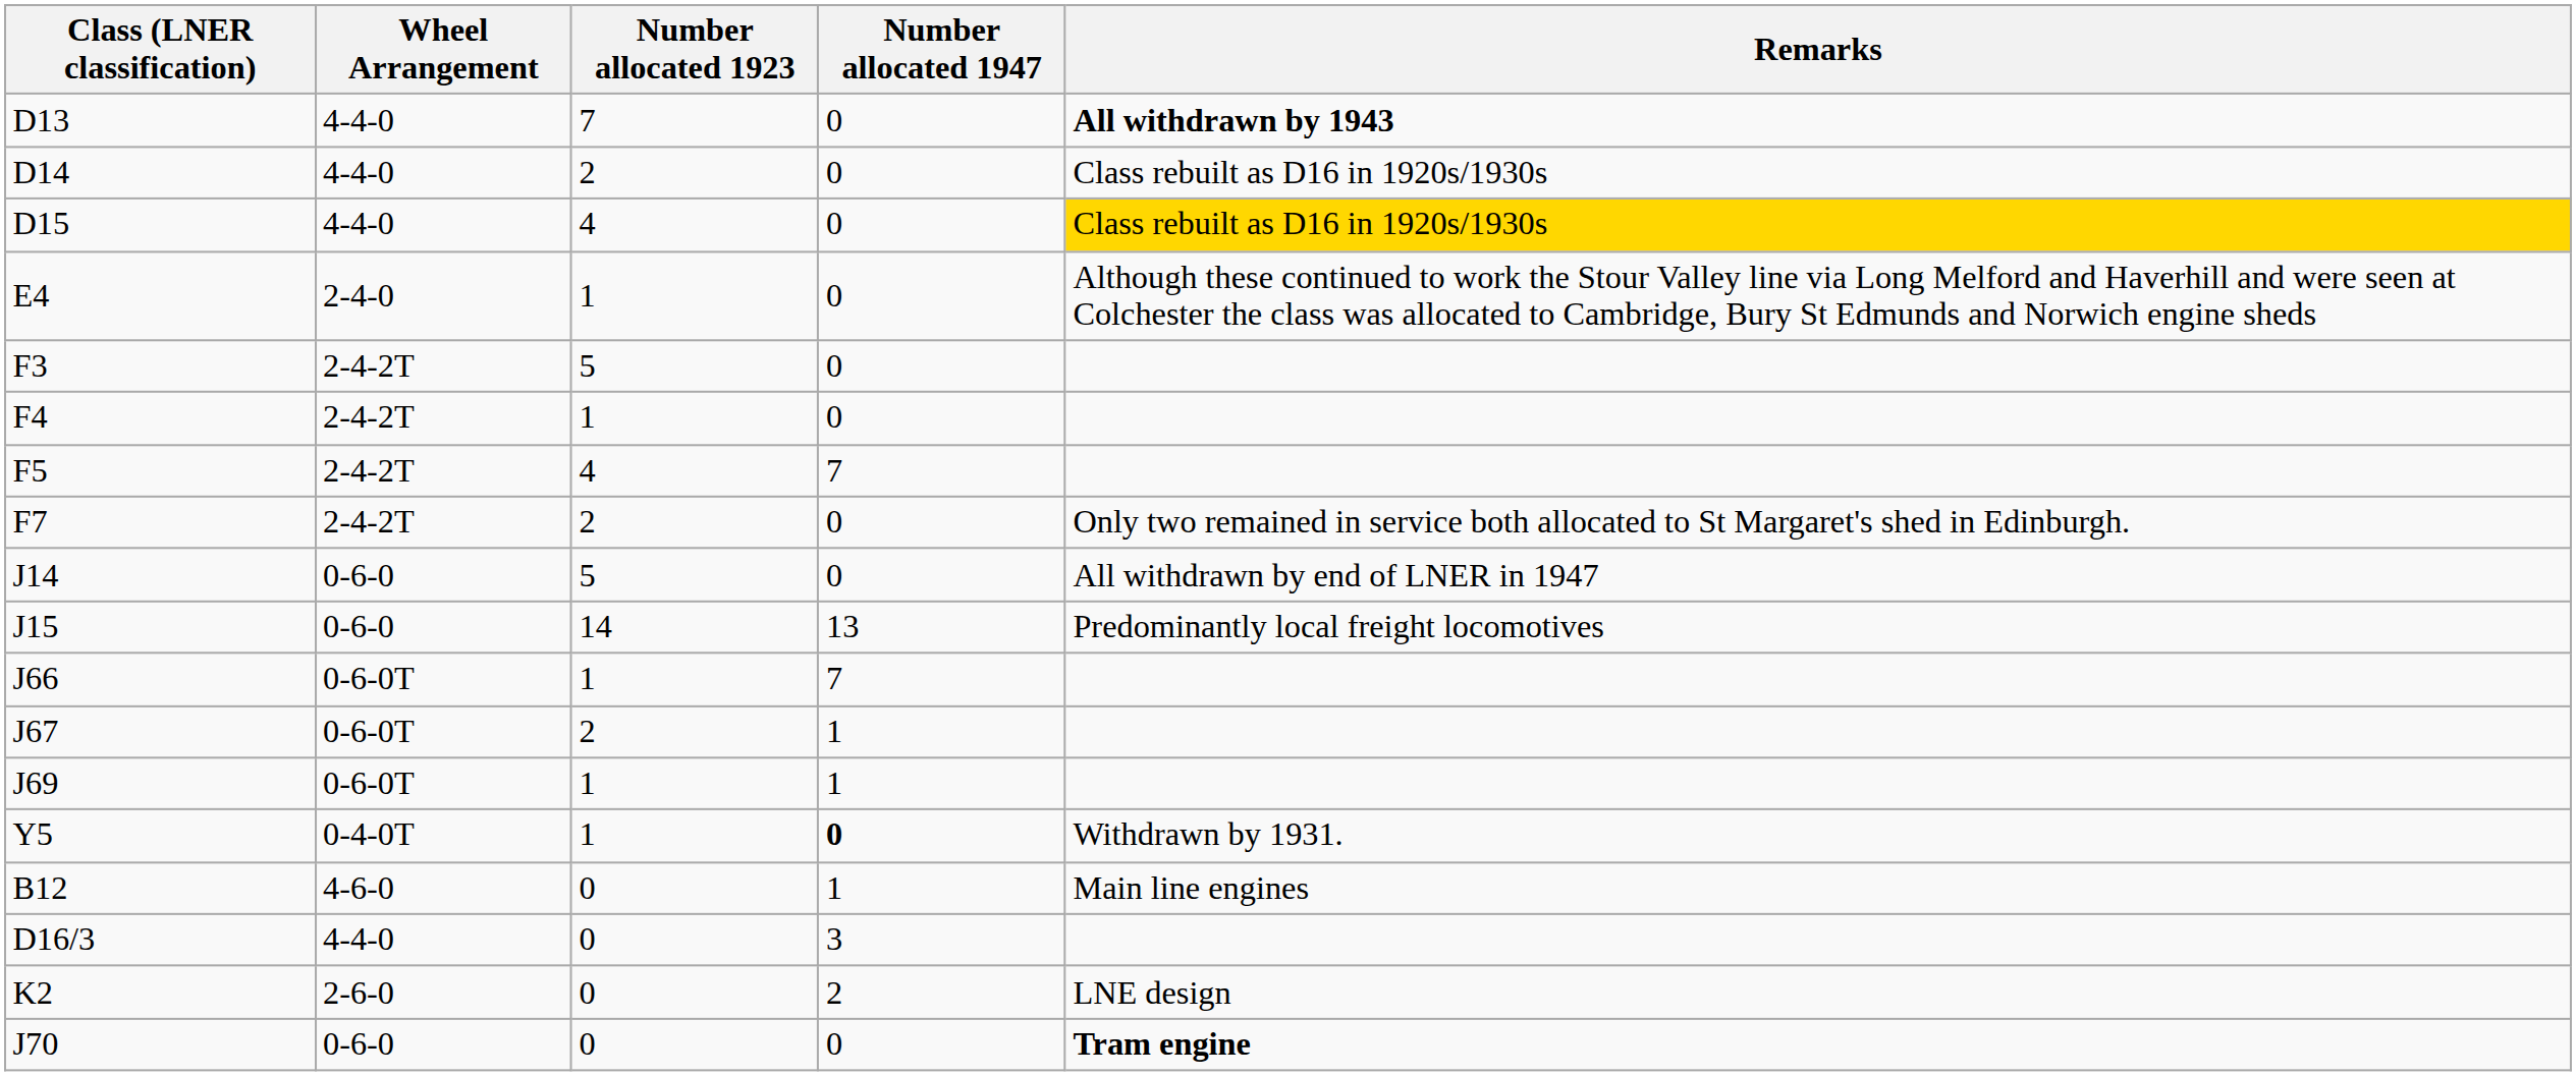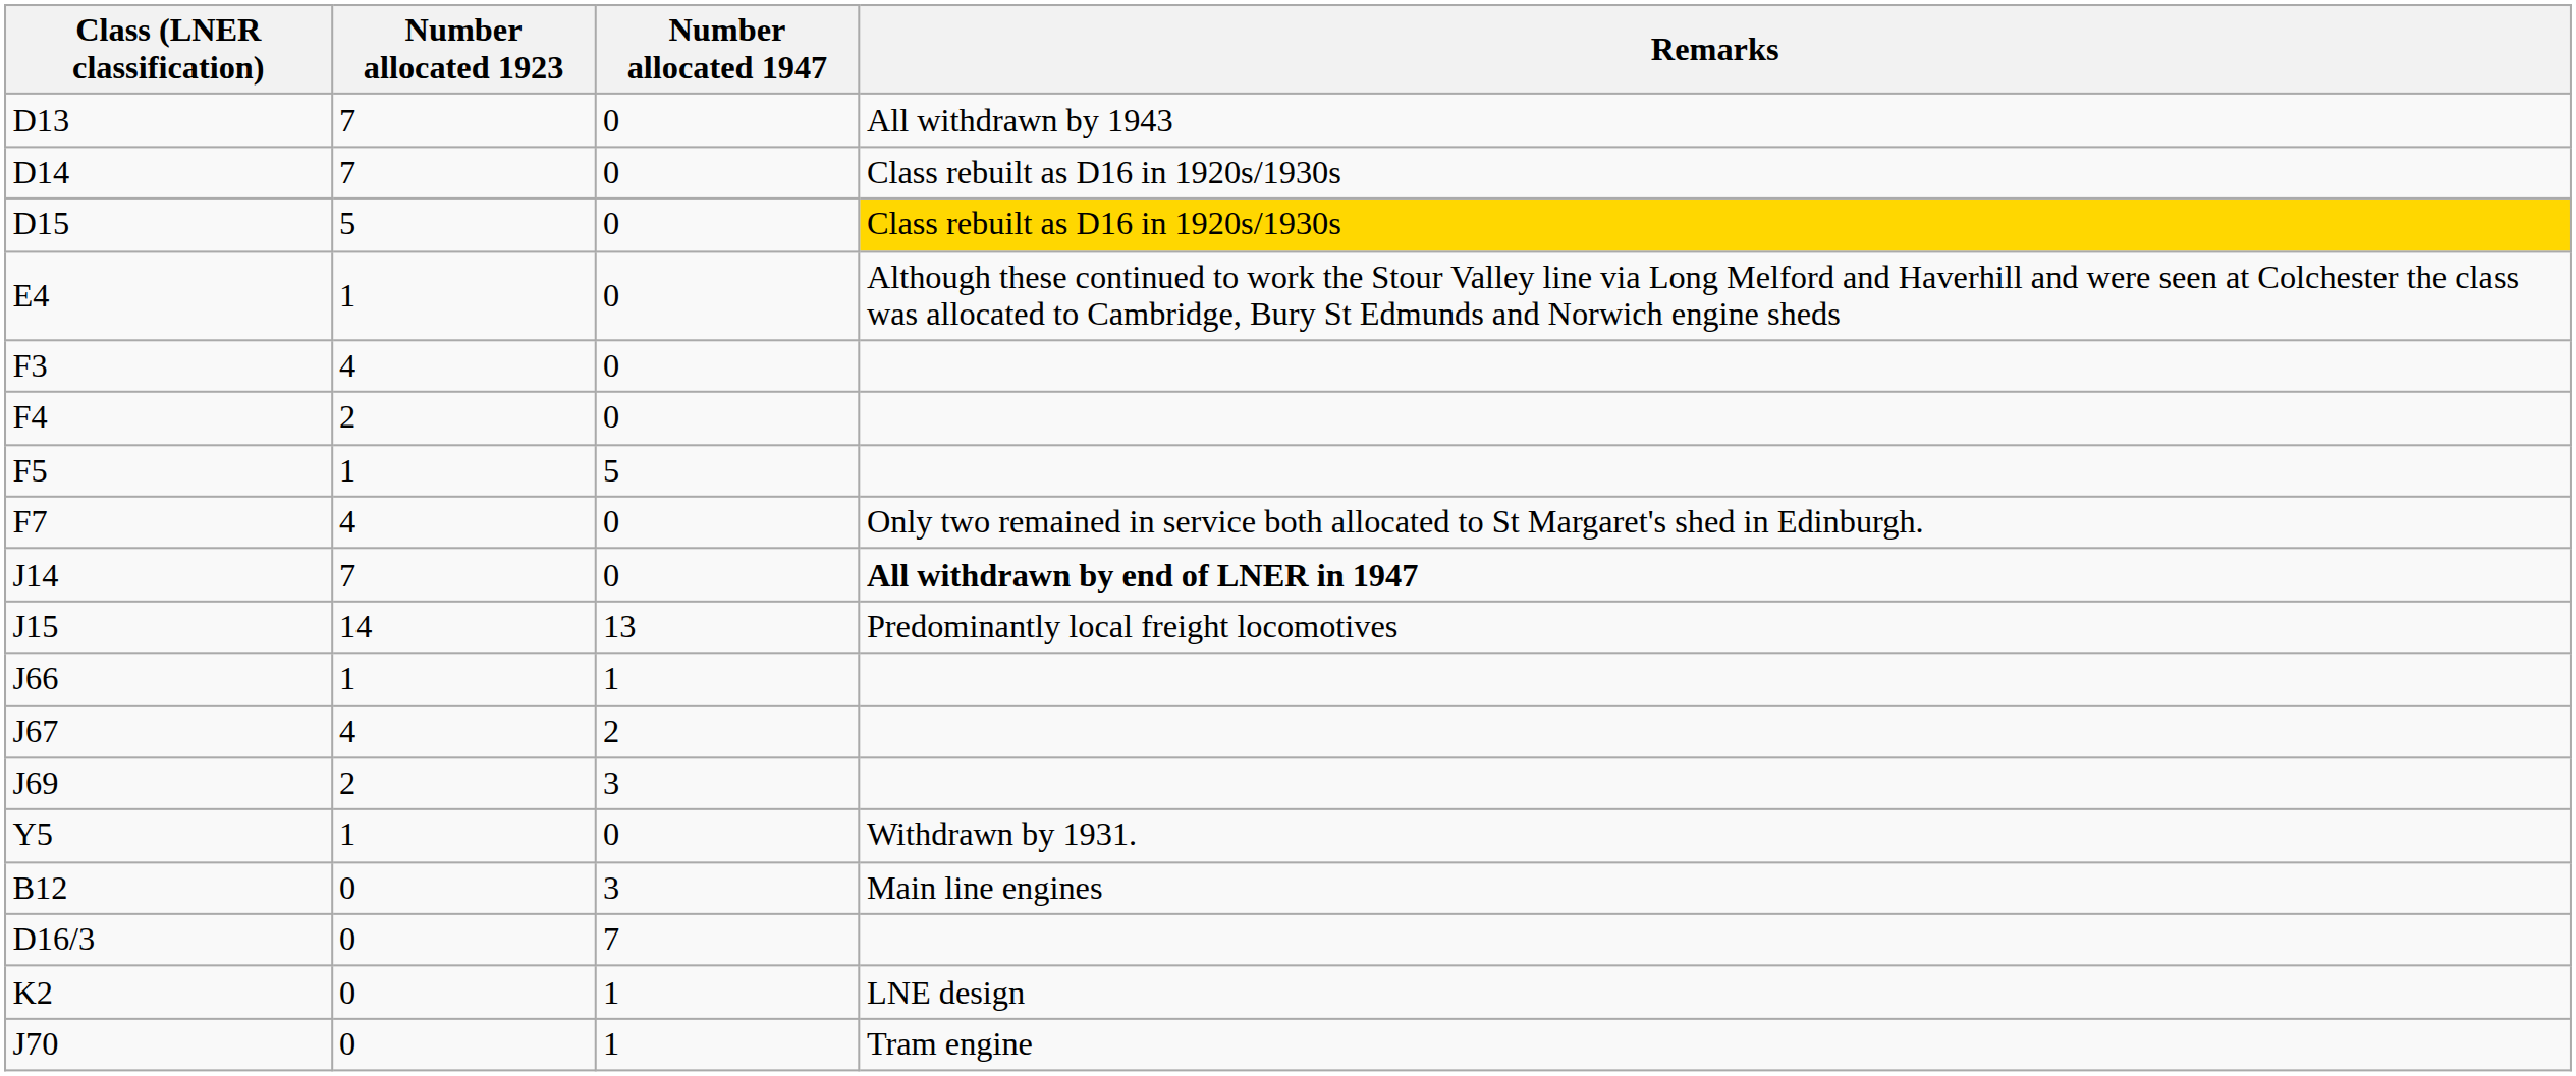- column: Wheel Arrangement | 4-4-0 | 4-4-0 | 4-4-0 | 2-4-0 | 2-4-2T | 2-4-2T | 2-4-2T | 2-4-2T | 0-6-0 | 0-6-0 | 0-6-0T | 0-6-0T | 0-6-0T | 0-4-0T | 4-6-0 | 4-4-0 | 2-6-0 | 0-6-0
D13 | Remarks: bold -> normal
D14 | Number allocated 1923: 2 -> 7
D15 | Number allocated 1923: 4 -> 5
F3 | Number allocated 1923: 5 -> 4
F4 | Number allocated 1923: 1 -> 2
F5 | Number allocated 1923: 4 -> 1
F5 | Number allocated 1947: 7 -> 5
F7 | Number allocated 1923: 2 -> 4
J14 | Number allocated 1923: 5 -> 7
J14 | Remarks: normal -> bold
J66 | Number allocated 1947: 7 -> 1
J67 | Number allocated 1923: 2 -> 4
J67 | Number allocated 1947: 1 -> 2
J69 | Number allocated 1923: 1 -> 2
J69 | Number allocated 1947: 1 -> 3
Y5 | Number allocated 1947: bold -> normal
B12 | Number allocated 1947: 1 -> 3
D16/3 | Number allocated 1947: 3 -> 7
K2 | Number allocated 1947: 2 -> 1
J70 | Number allocated 1947: 0 -> 1
J70 | Remarks: bold -> normal
